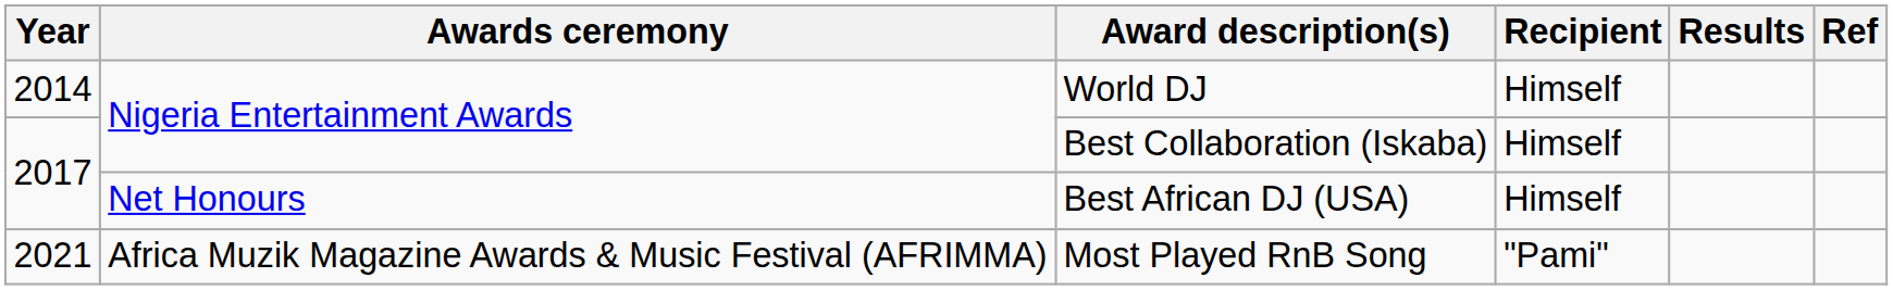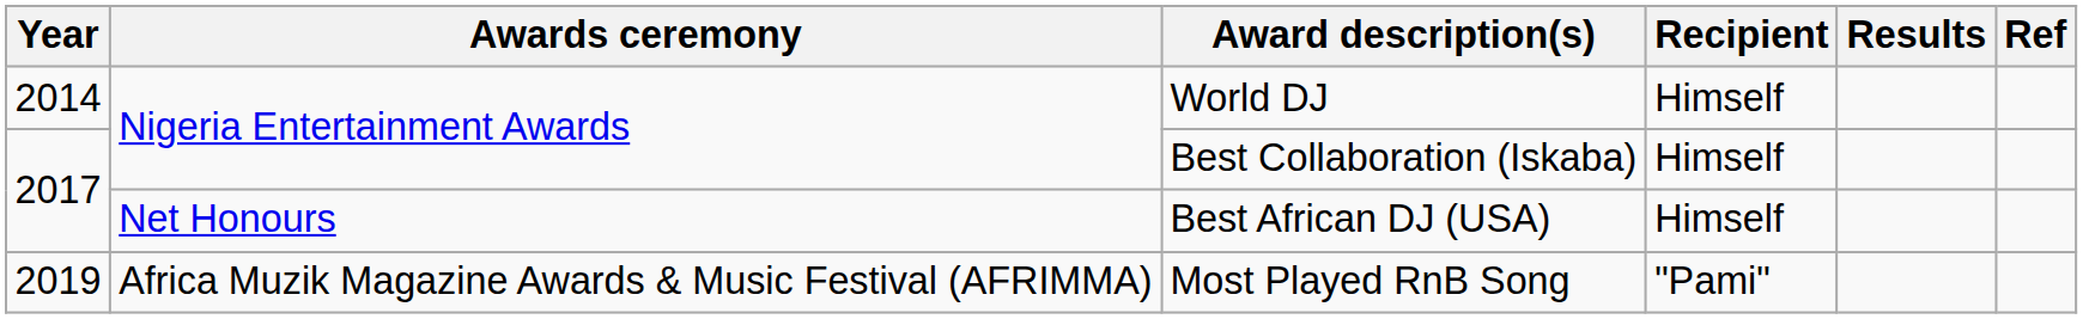Most Played RnB Song | Year: 2021 -> 2019
